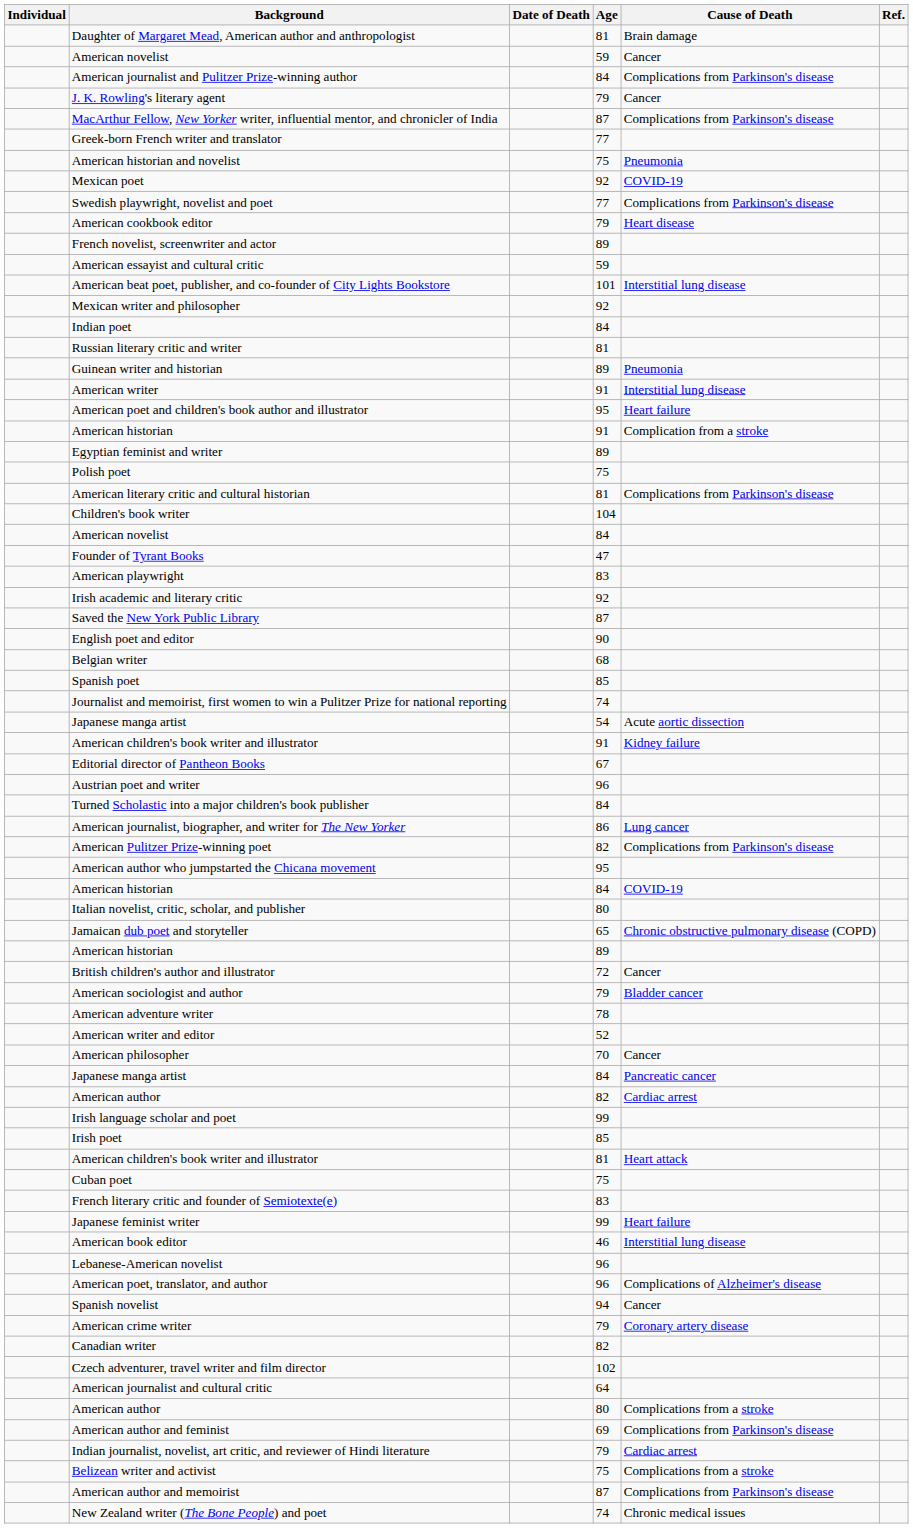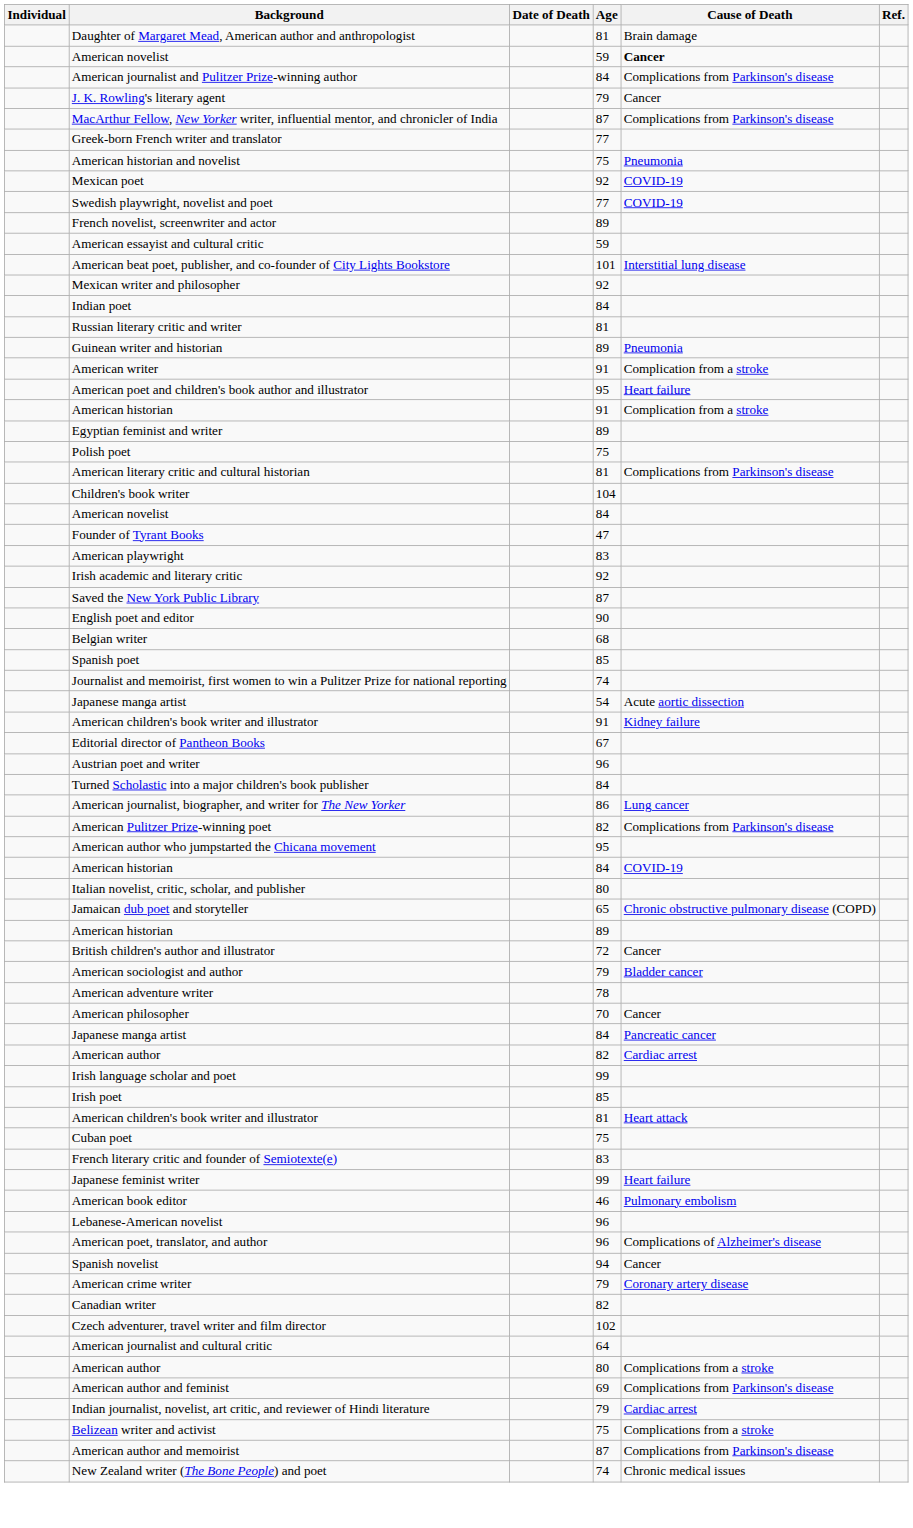American novelist / 59 | Cause of Death: normal -> bold
Swedish playwright, novelist and poet | Cause of Death: Complications from Parkinson's disease -> COVID-19
- row: American cookbook editor | 79 | Heart disease
American writer | Cause of Death: Interstitial lung disease -> Complication from a stroke
- row: American writer and editor | 52
American book editor | Cause of Death: Interstitial lung disease -> Pulmonary embolism
